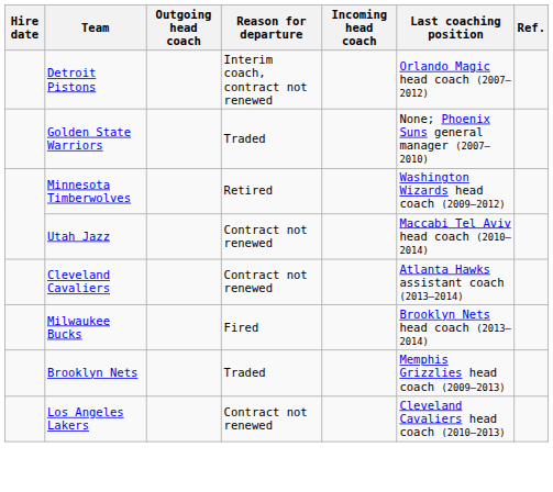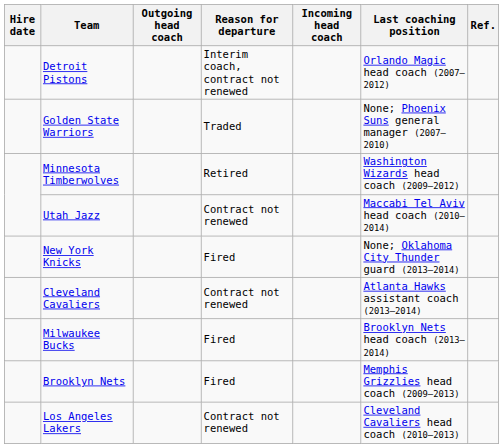+ row: New York Knicks | Fired | None; Oklahoma City Thunder guard (2013–2014)
Brooklyn Nets | Reason for departure: Traded -> Fired
